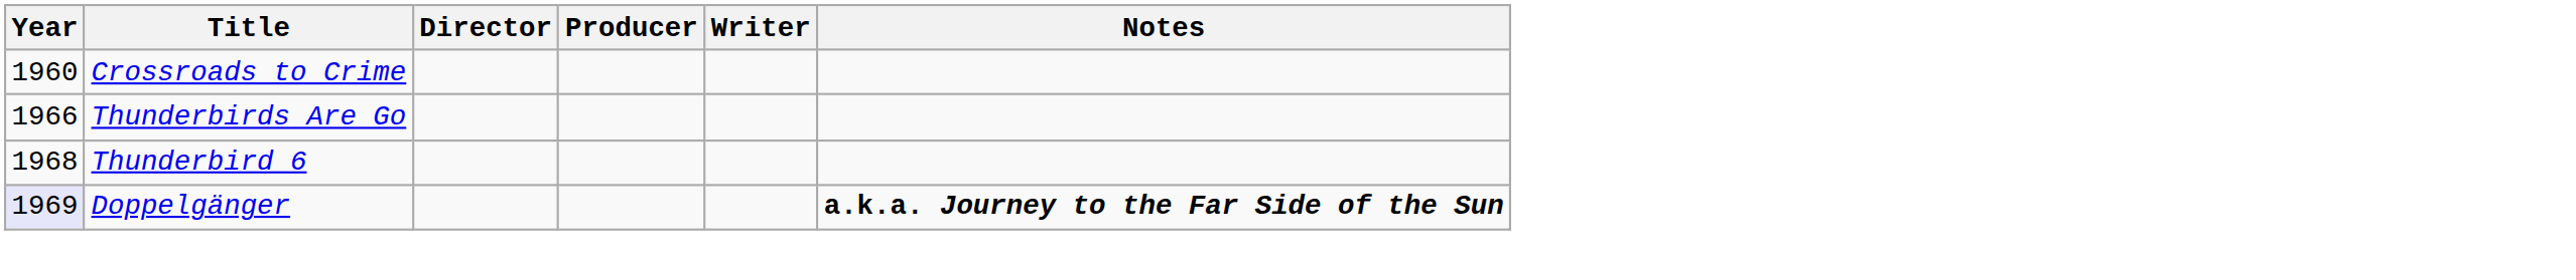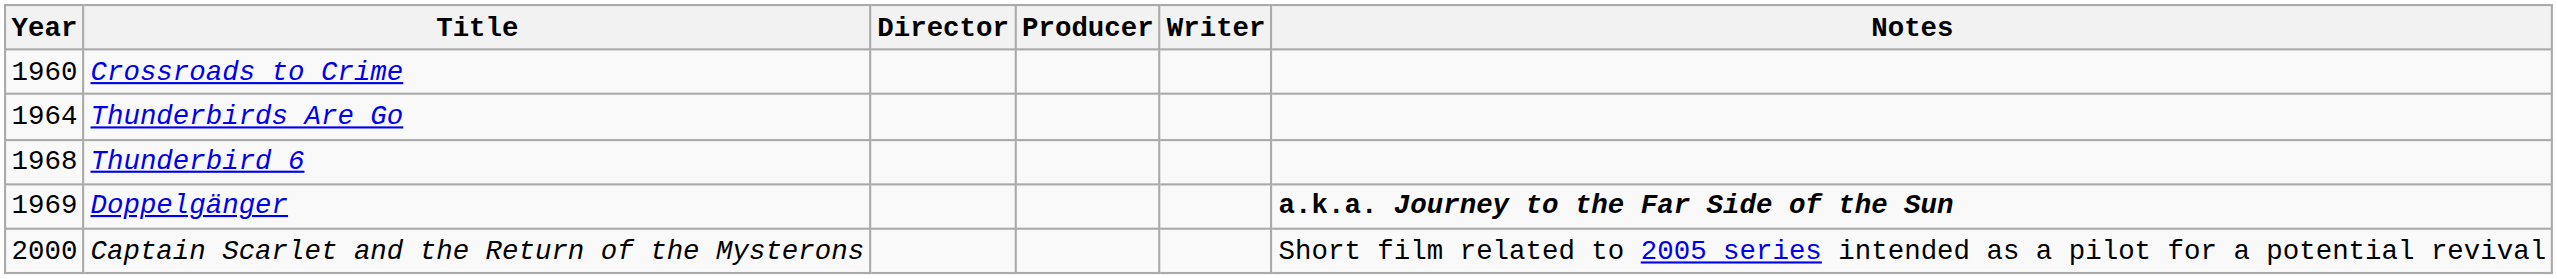Thunderbirds Are Go | Year: 1966 -> 1964
Doppelgänger | Year: lavender background -> no background
+ row: 2000 | Captain Scarlet and the Return of the Mysterons | Short film related to 2005 series intended as a pilot for a potential revival
